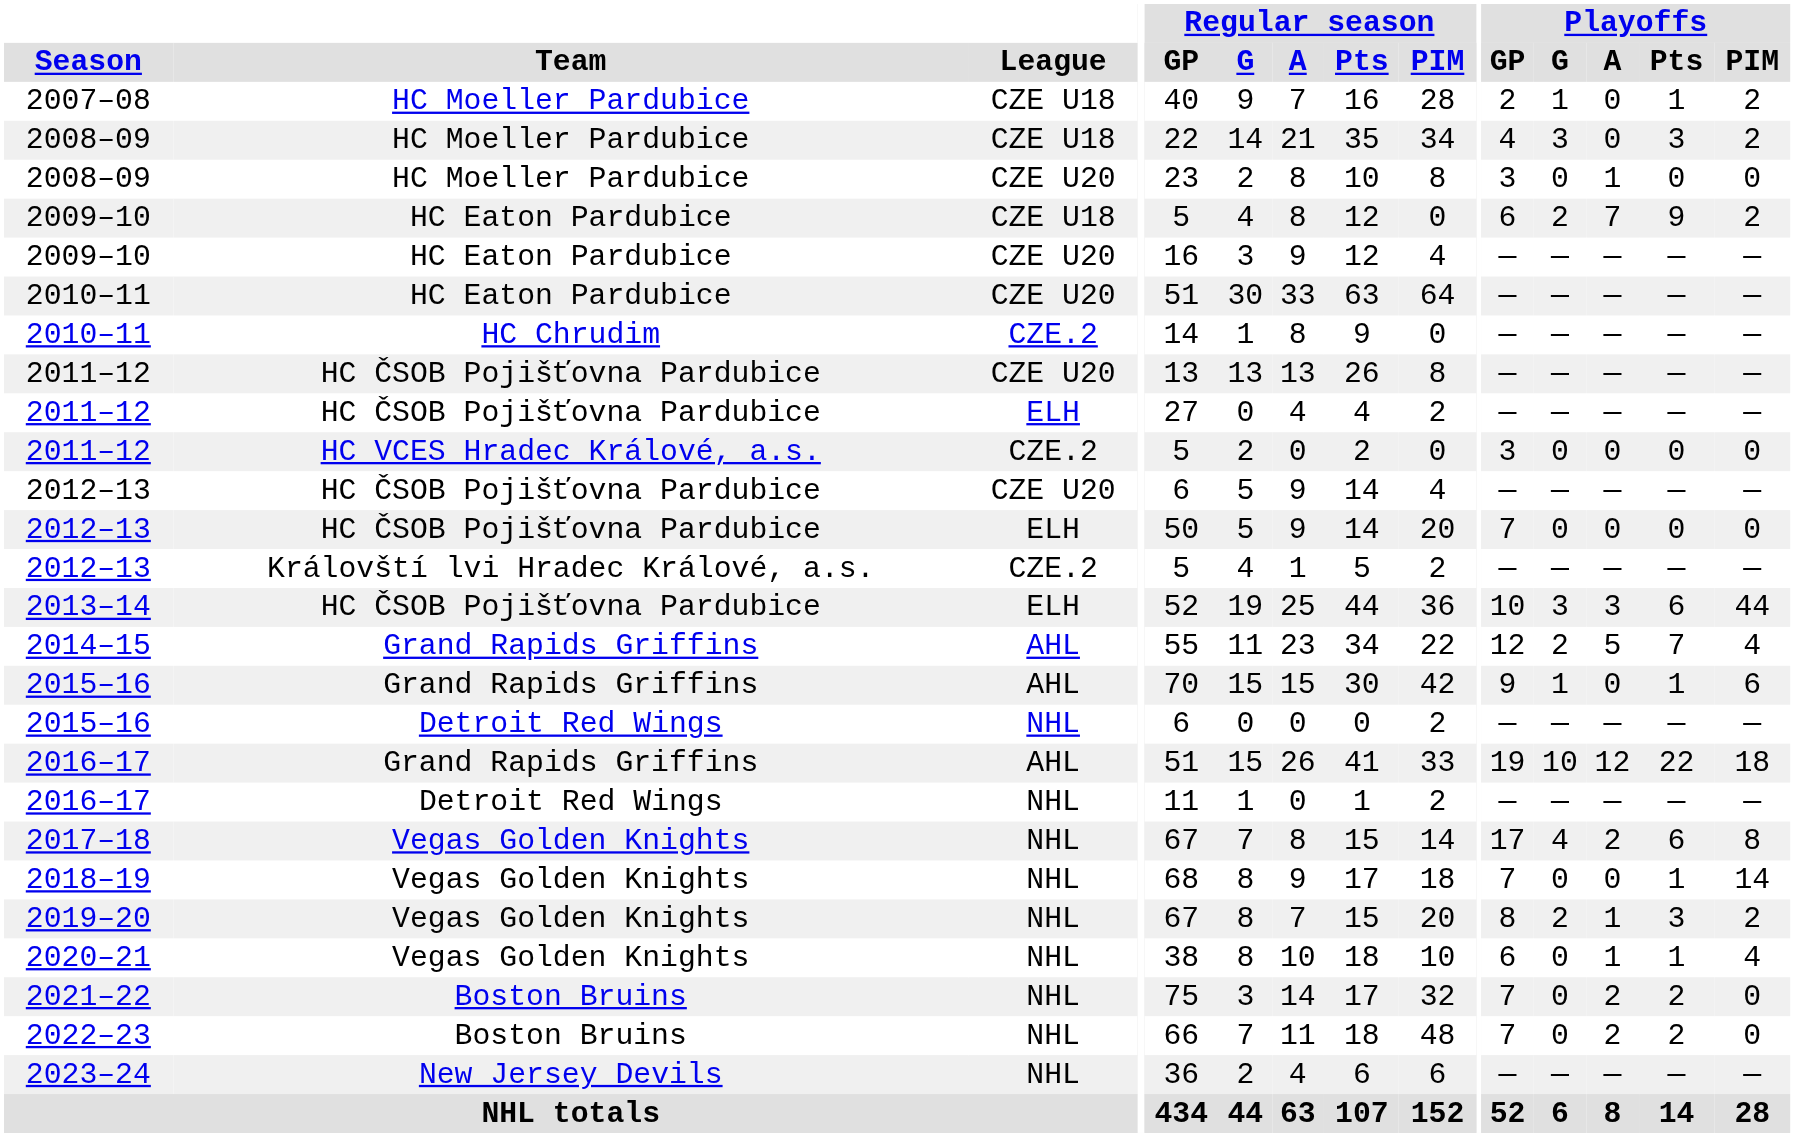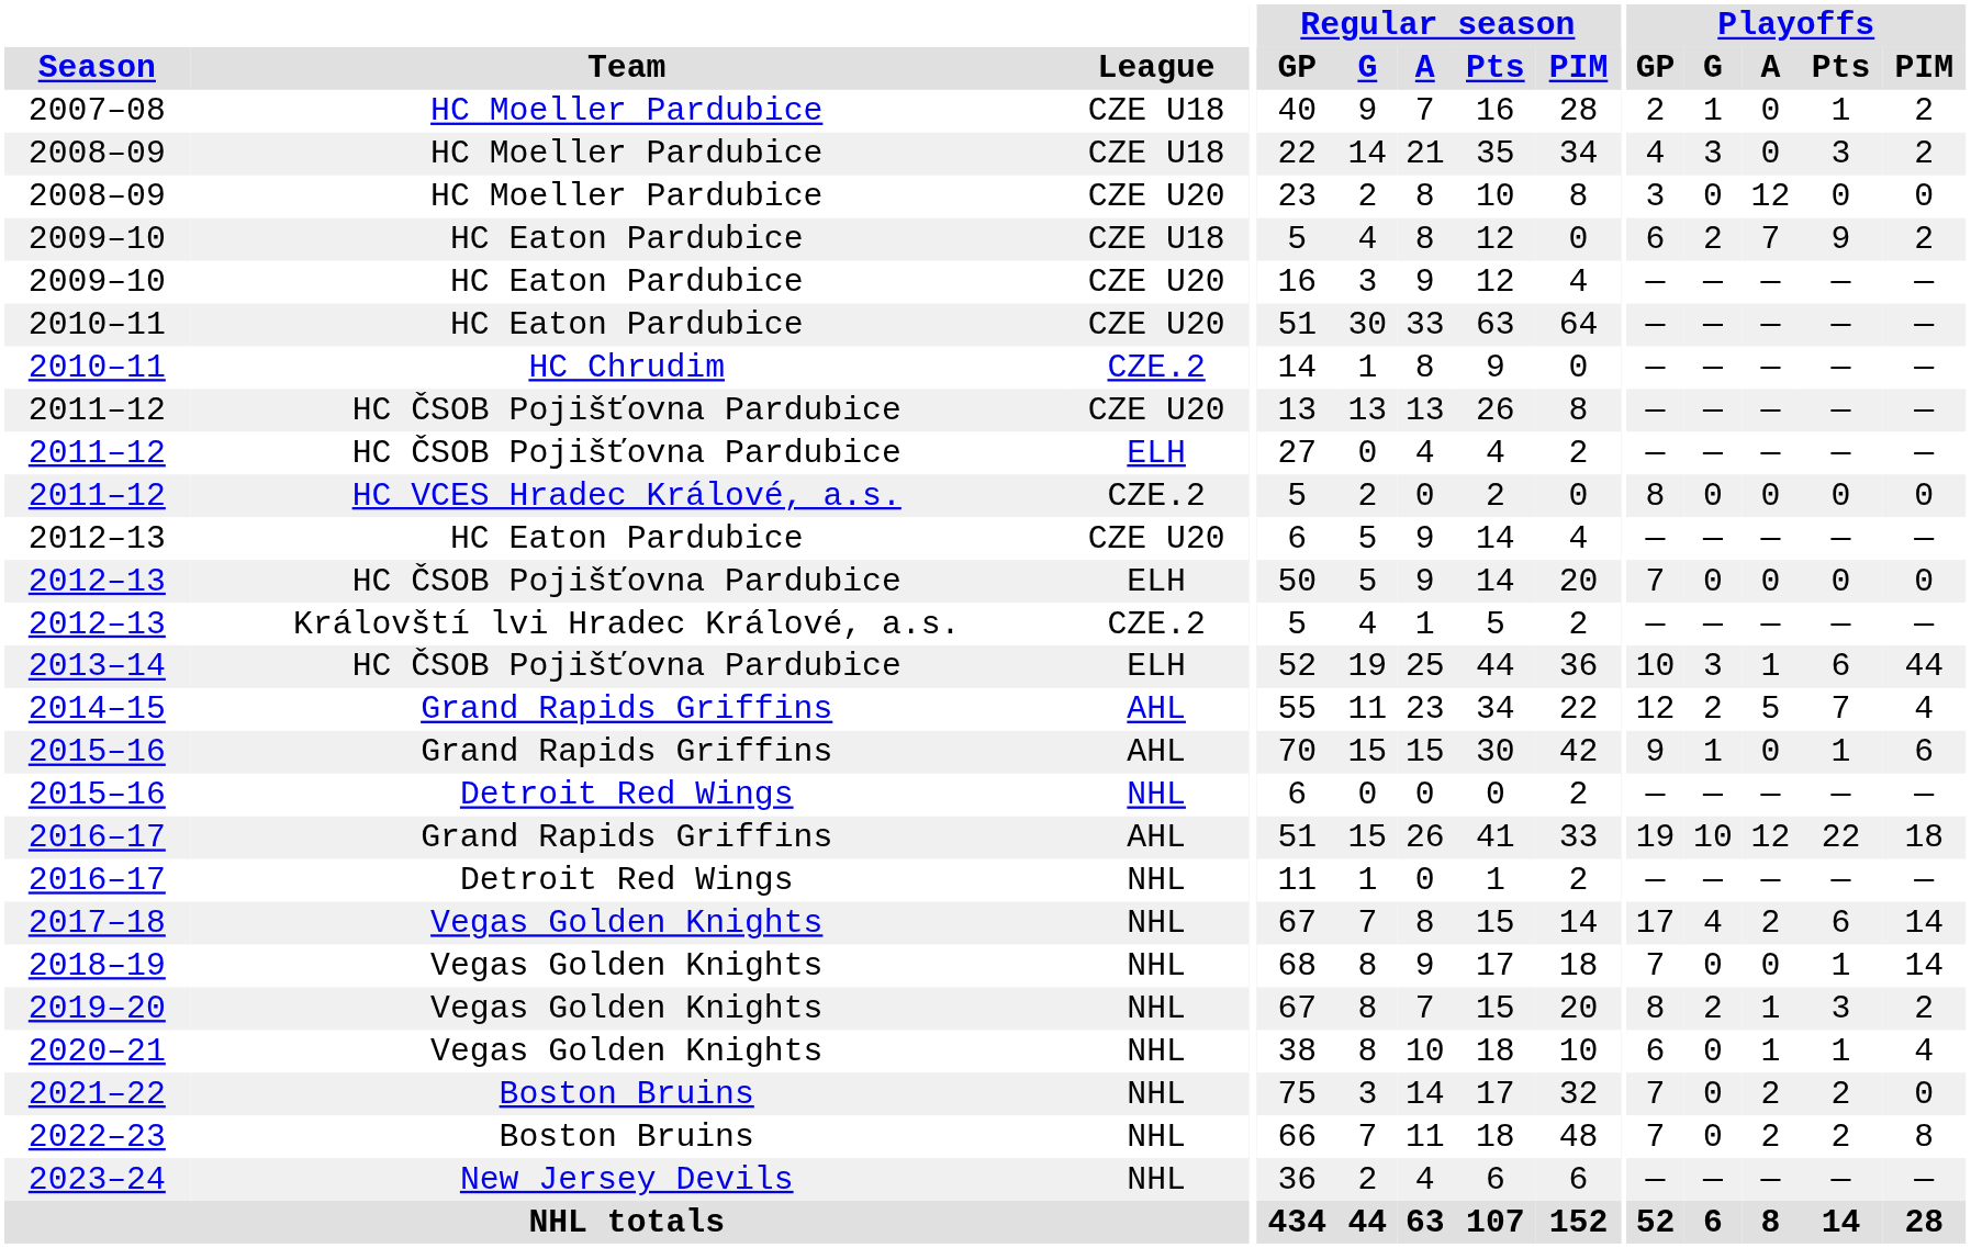2008–09 / CZE U20 | Playoffs / A: 1 -> 12
2011–12 / CZE.2 | Playoffs / GP: 3 -> 8
2012–13 / CZE U20 | Team: HC ČSOB Pojišťovna Pardubice -> HC Eaton Pardubice
2013–14 | Playoffs / A: 3 -> 1
2017–18 | Playoffs / PIM: 8 -> 14
2022–23 | Playoffs / PIM: 0 -> 8
